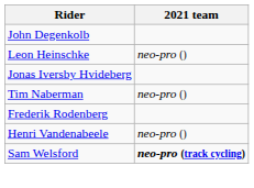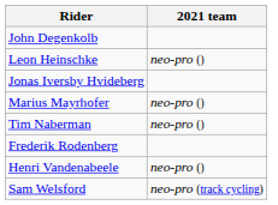+ row: Marius Mayrhofer | neo-pro ()
Sam Welsford | 2021 team: bold -> normal
